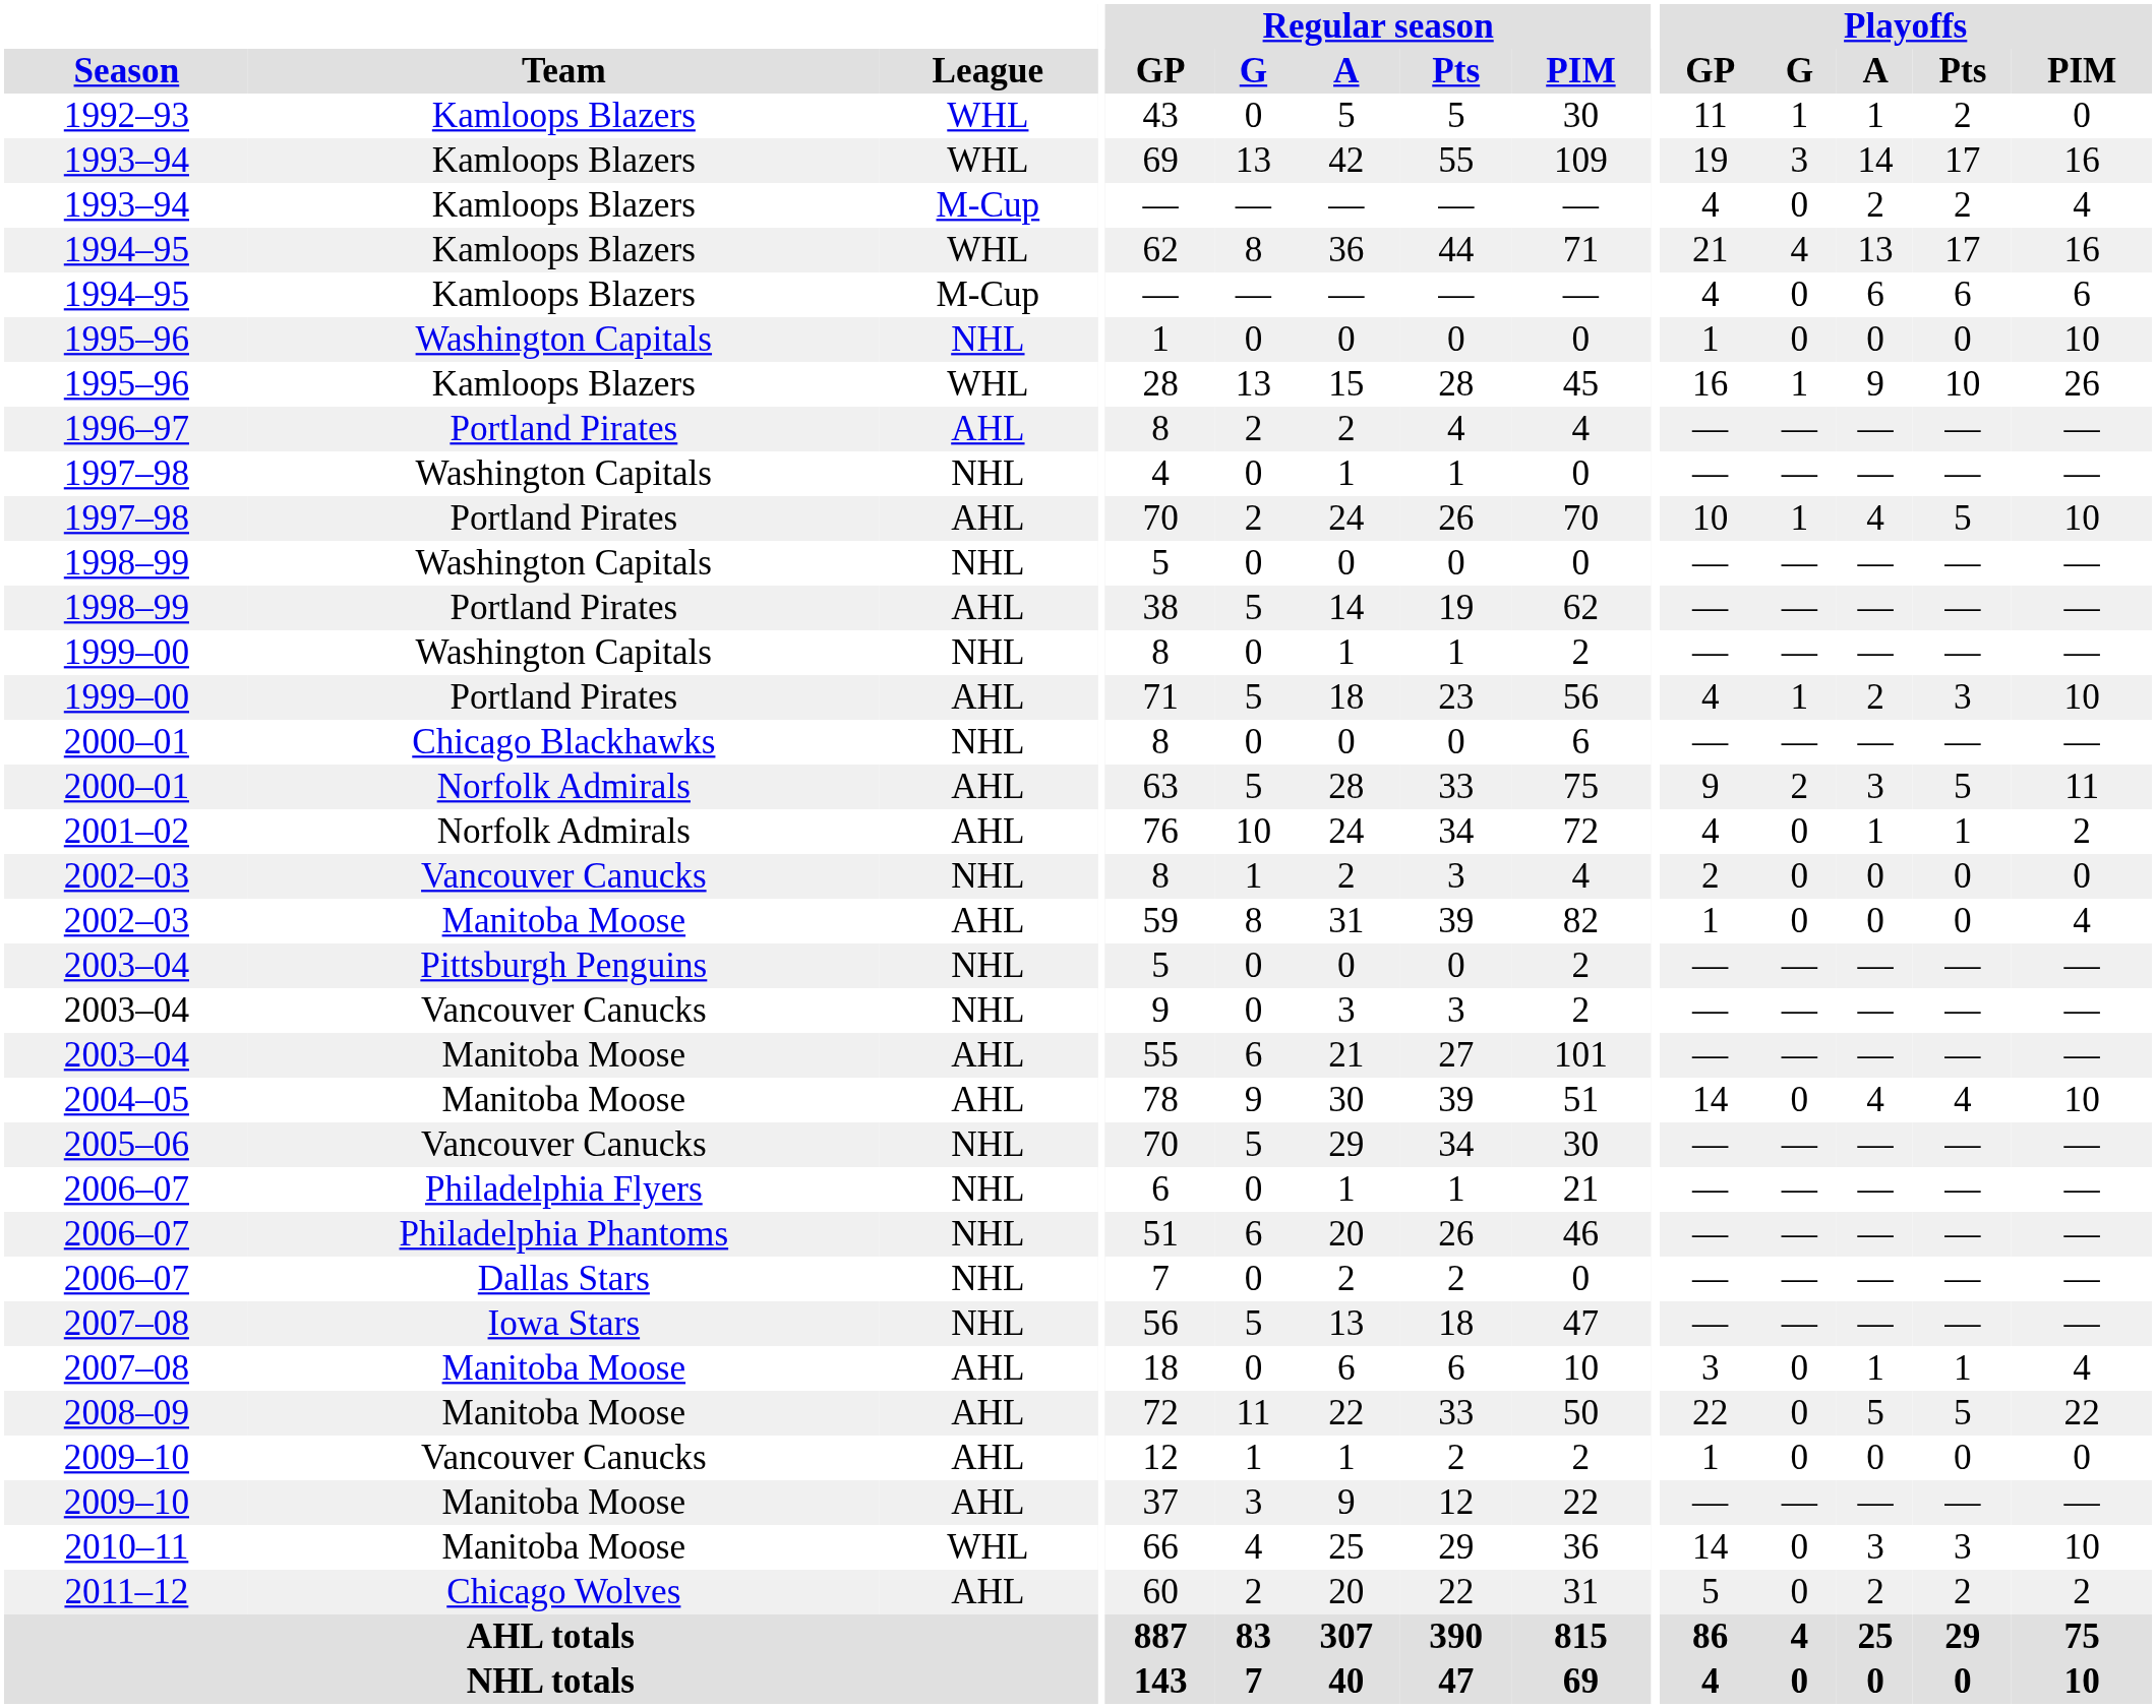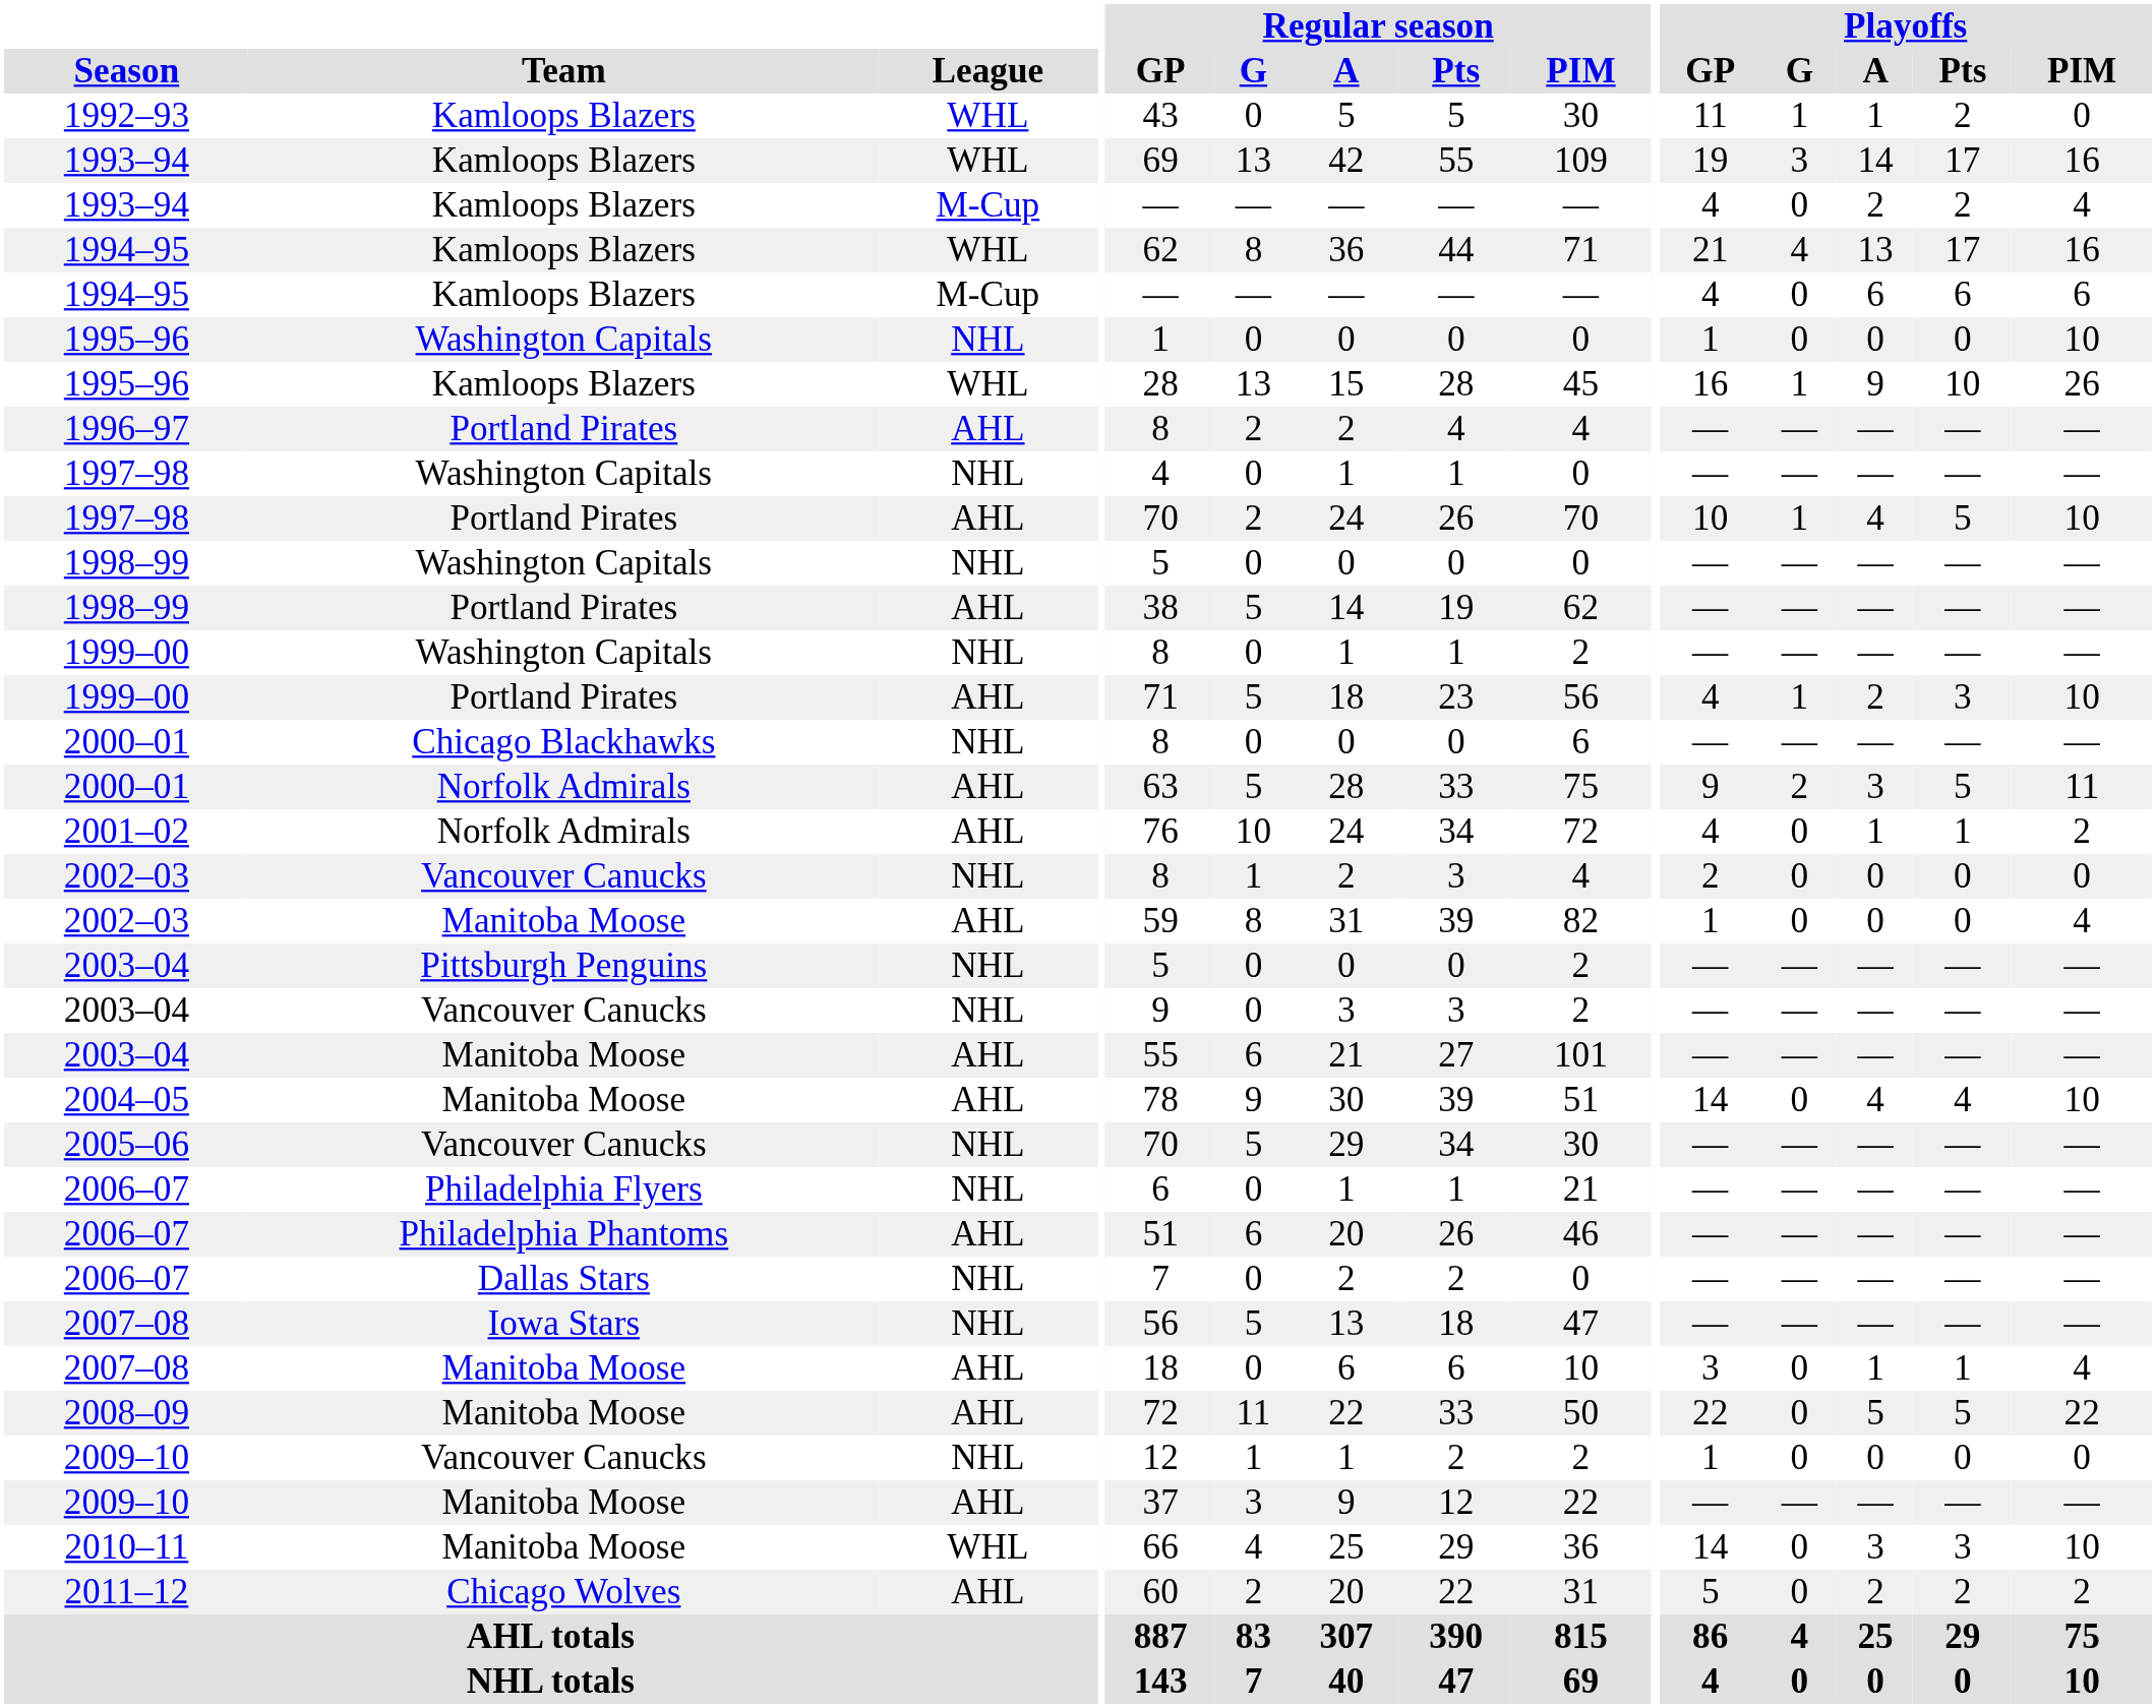2006–07 / Philadelphia Phantoms | League: NHL -> AHL
2009–10 / Vancouver Canucks | League: AHL -> NHL
